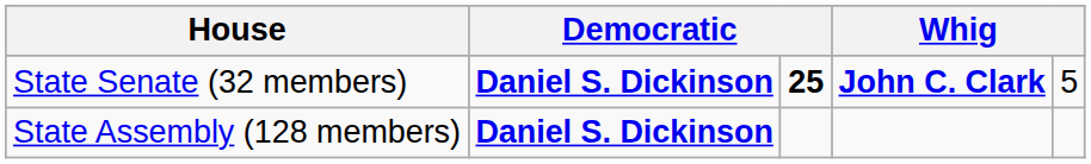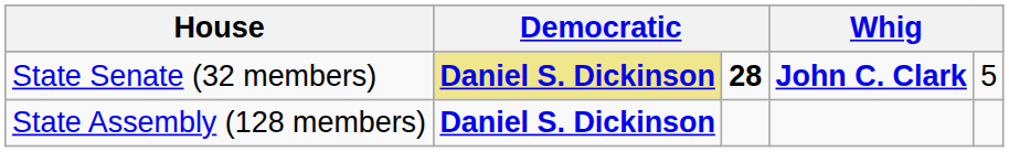State Senate (32 members) | column 2: no background -> khaki background
State Senate (32 members) | column 3: 25 -> 28
